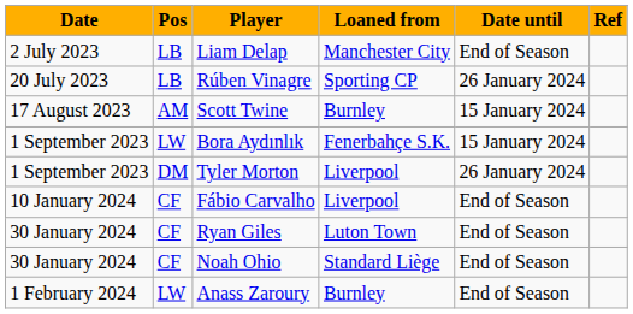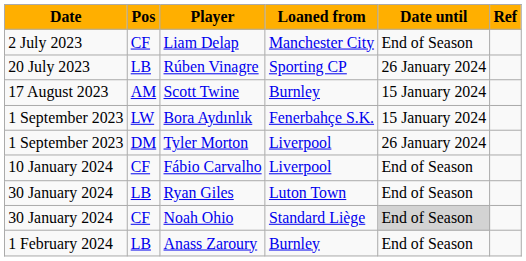Liam Delap | Pos: LB -> CF
Ryan Giles | Pos: CF -> LB
Noah Ohio | Date until: no background -> lightgrey background
Anass Zaroury | Pos: LW -> LB
